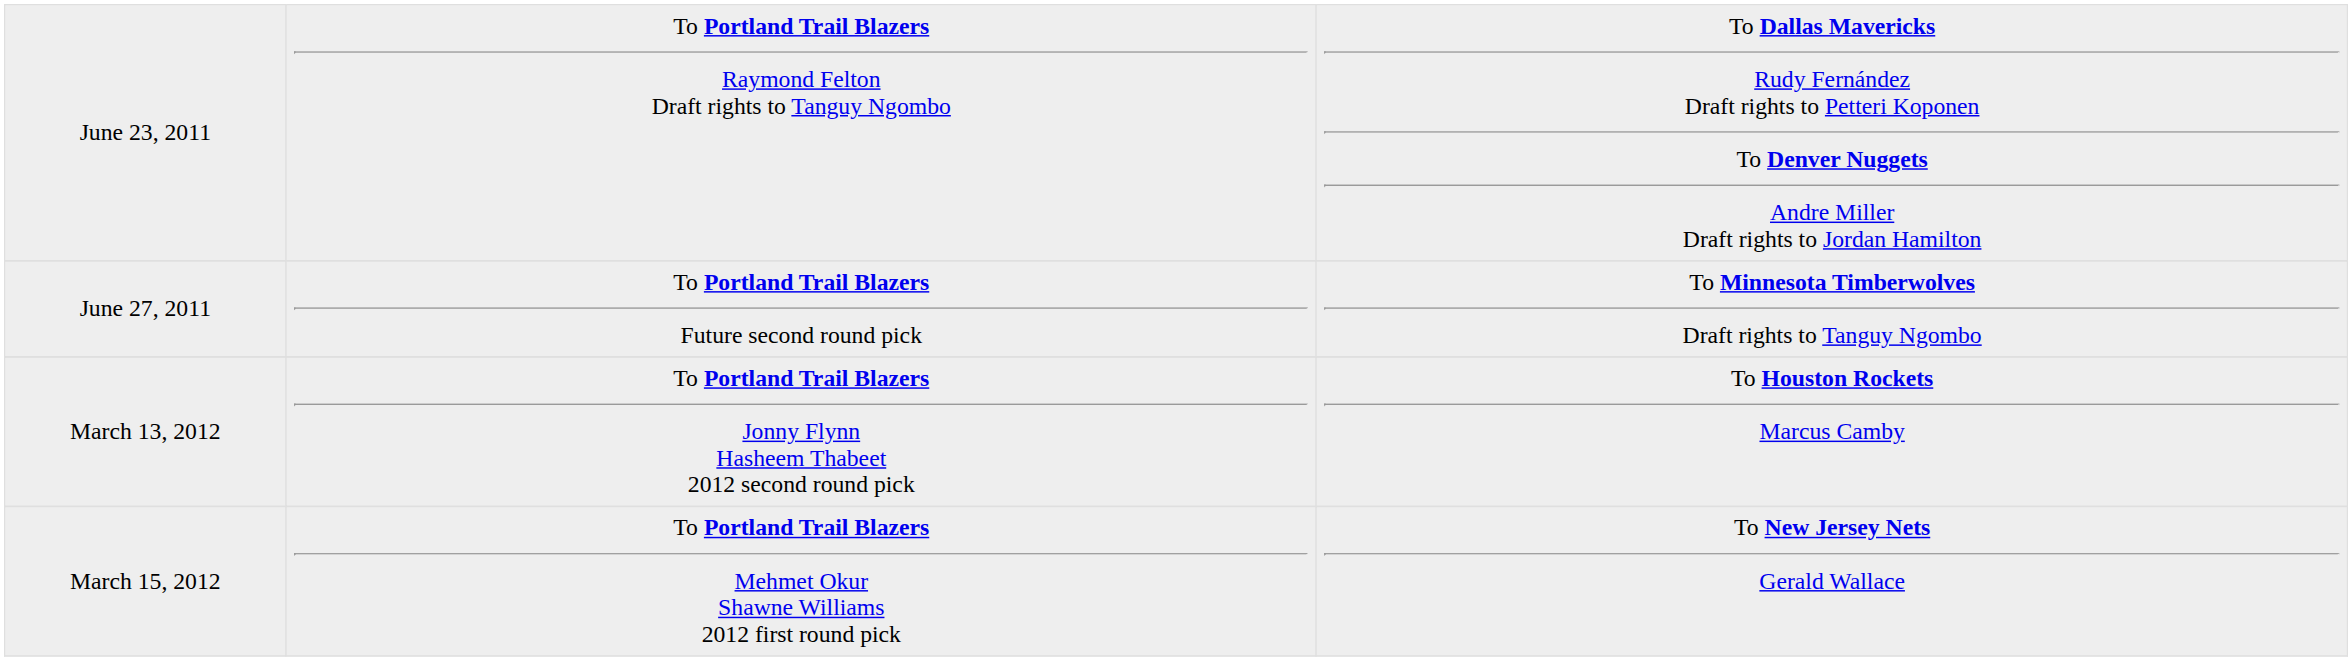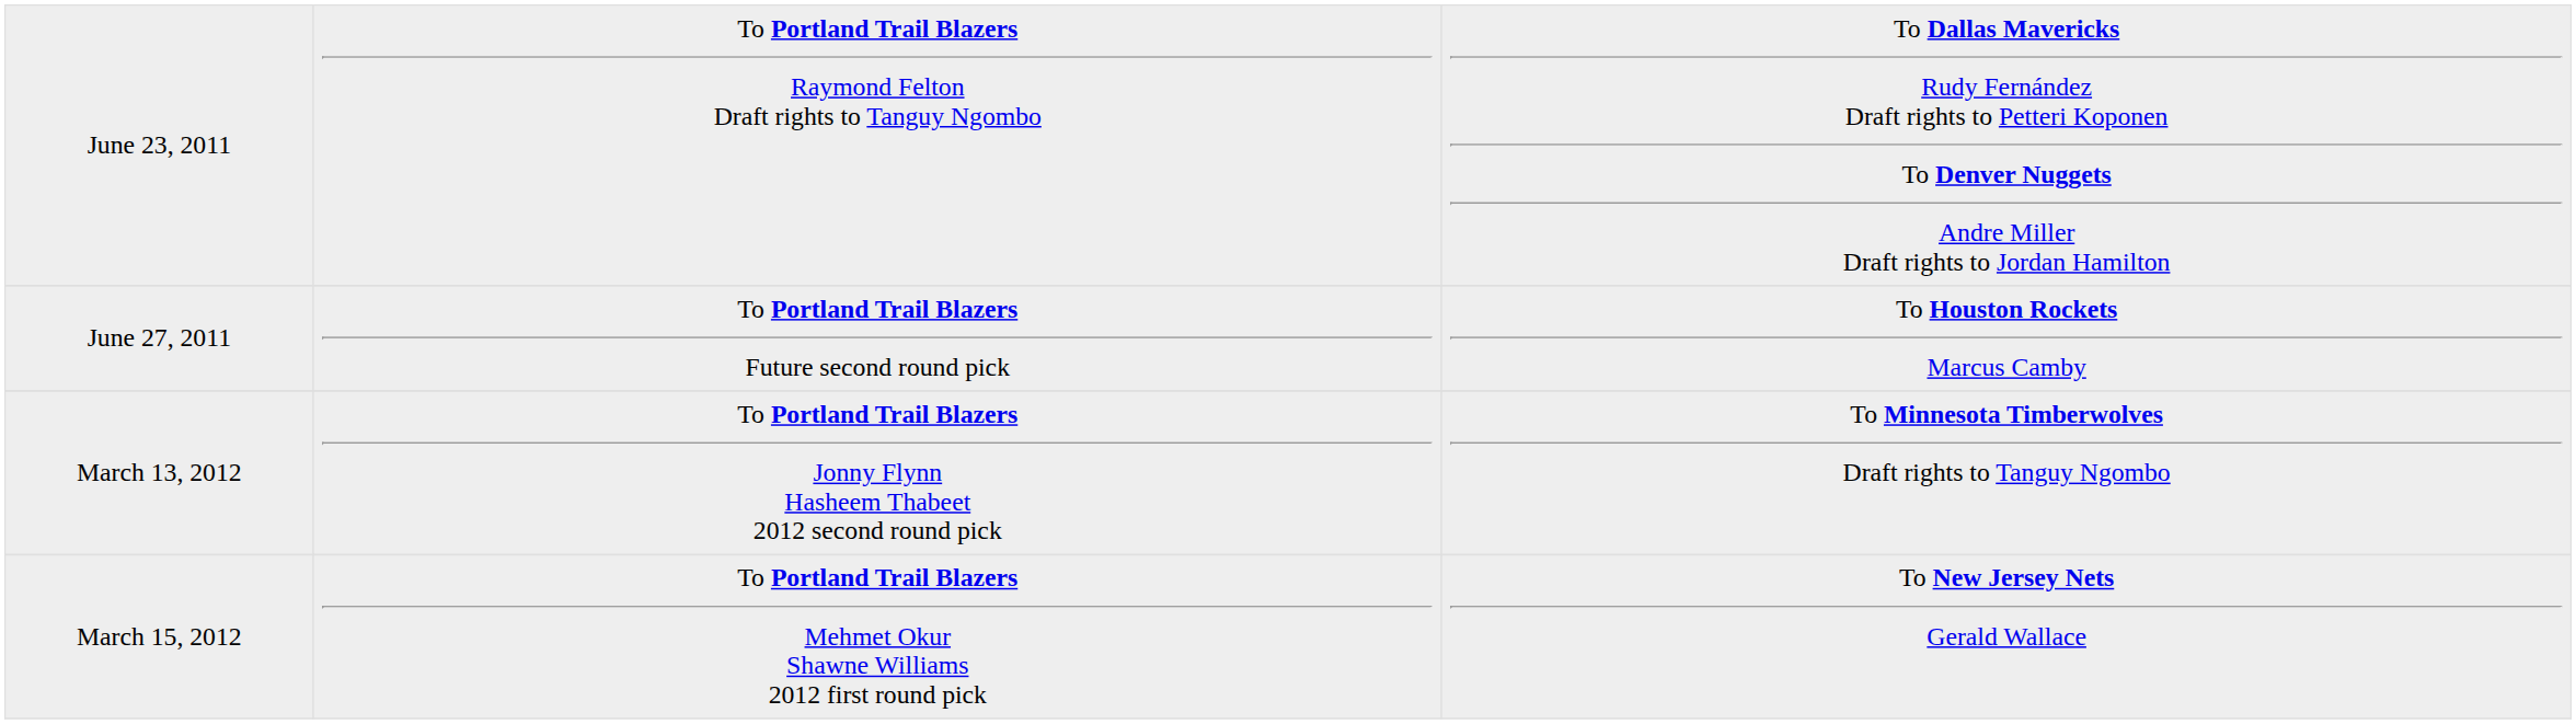June 27, 2011 | column 3: To Minnesota Timberwolves Draft rights to Tanguy Ngombo -> To Houston Rockets Marcus Camby
March 13, 2012 | column 3: To Houston Rockets Marcus Camby -> To Minnesota Timberwolves Draft rights to Tanguy Ngombo
